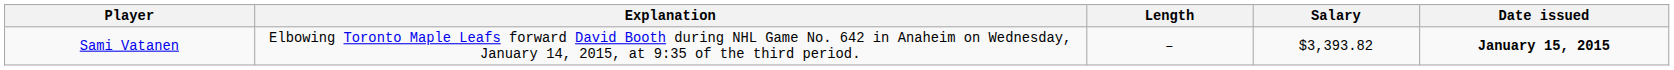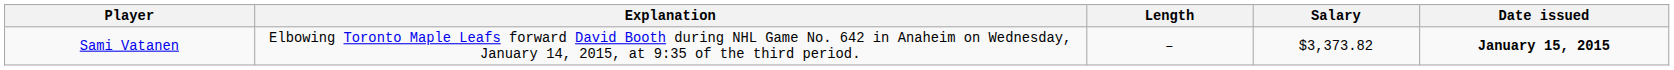Sami Vatanen | Salary: $3,393.82 -> $3,373.82
